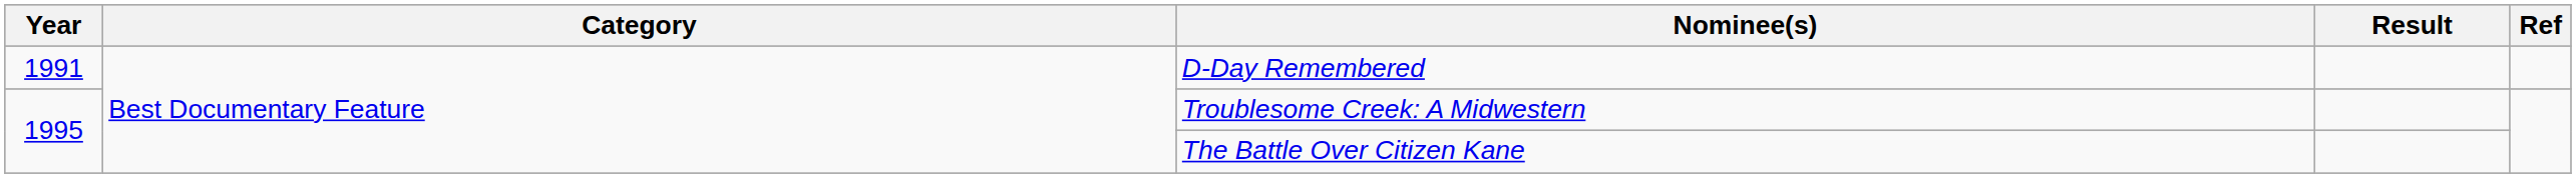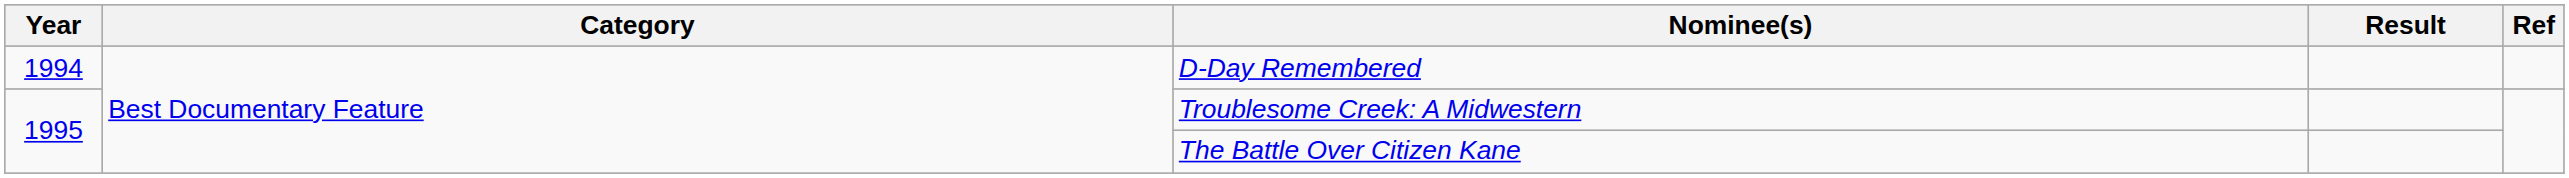D-Day Remembered | Year: 1991 -> 1994
